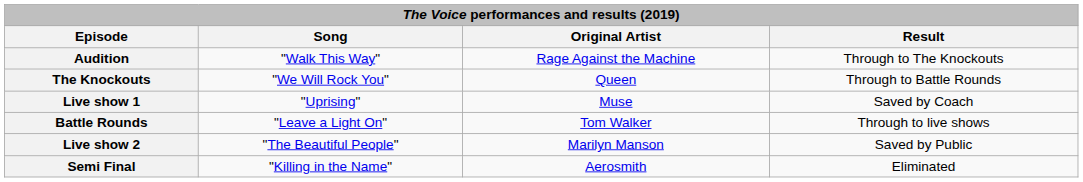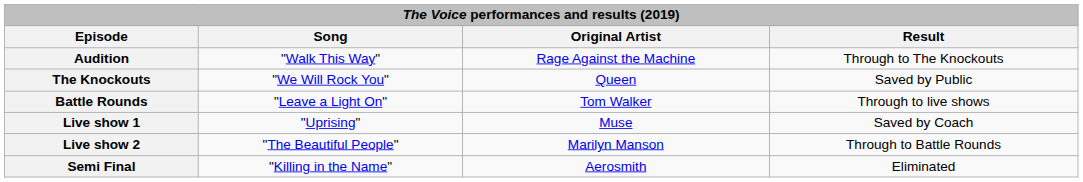The Knockouts | Result: Through to Battle Rounds -> Saved by Public
rows swapped: Battle Rounds <-> Live show 1
Live show 2 | Result: Saved by Public -> Through to Battle Rounds
